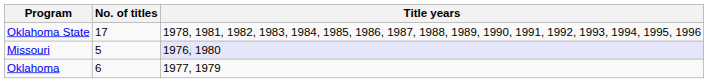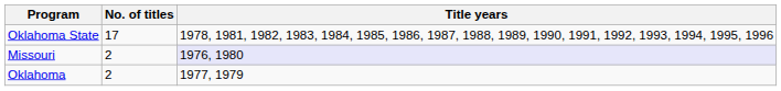Missouri | No. of titles: 5 -> 2
Oklahoma | No. of titles: 6 -> 2
